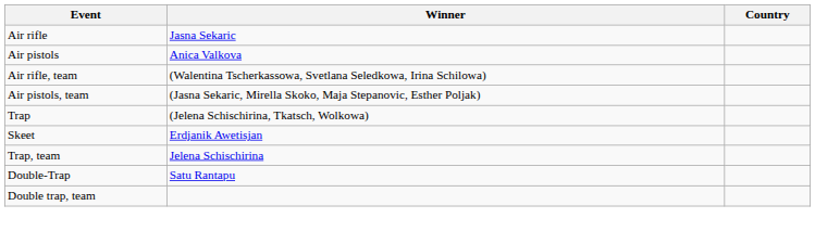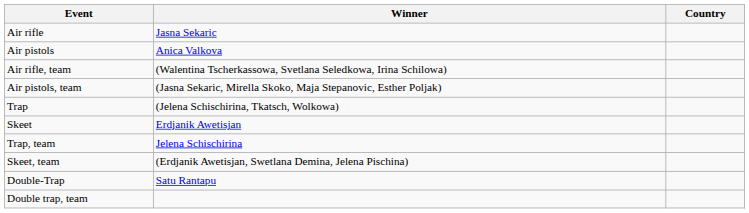+ row: Skeet, team | (Erdjanik Awetisjan, Swetlana Demina, Jelena Pischina)
